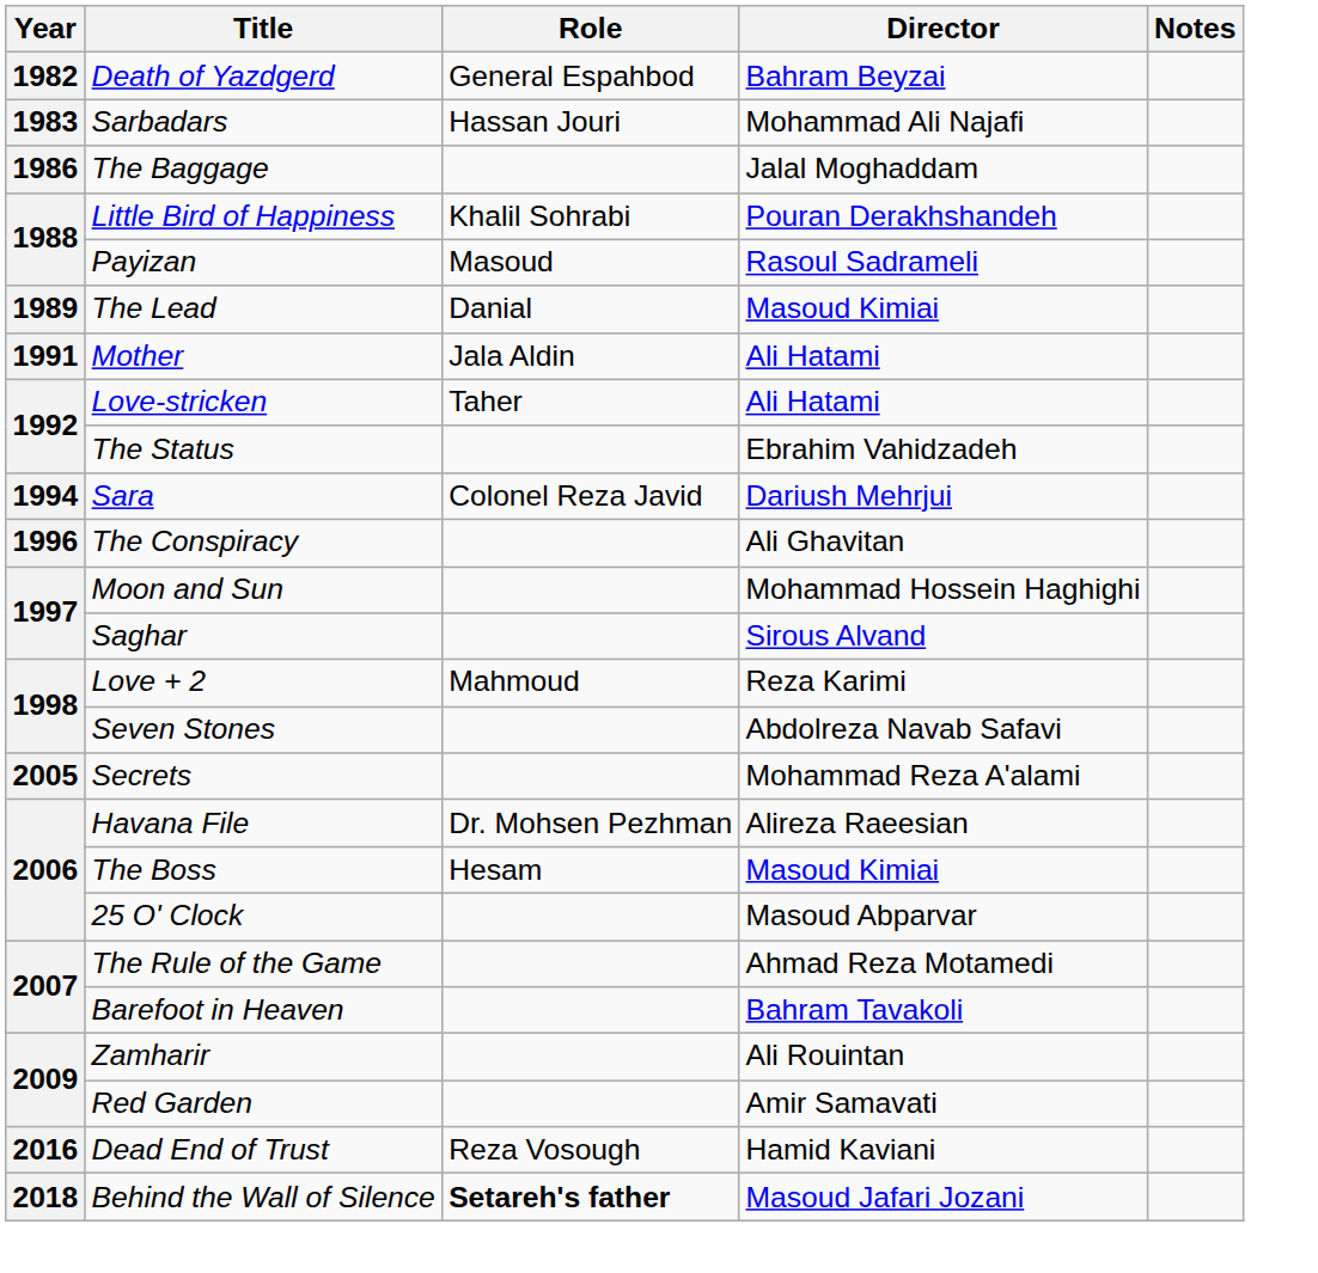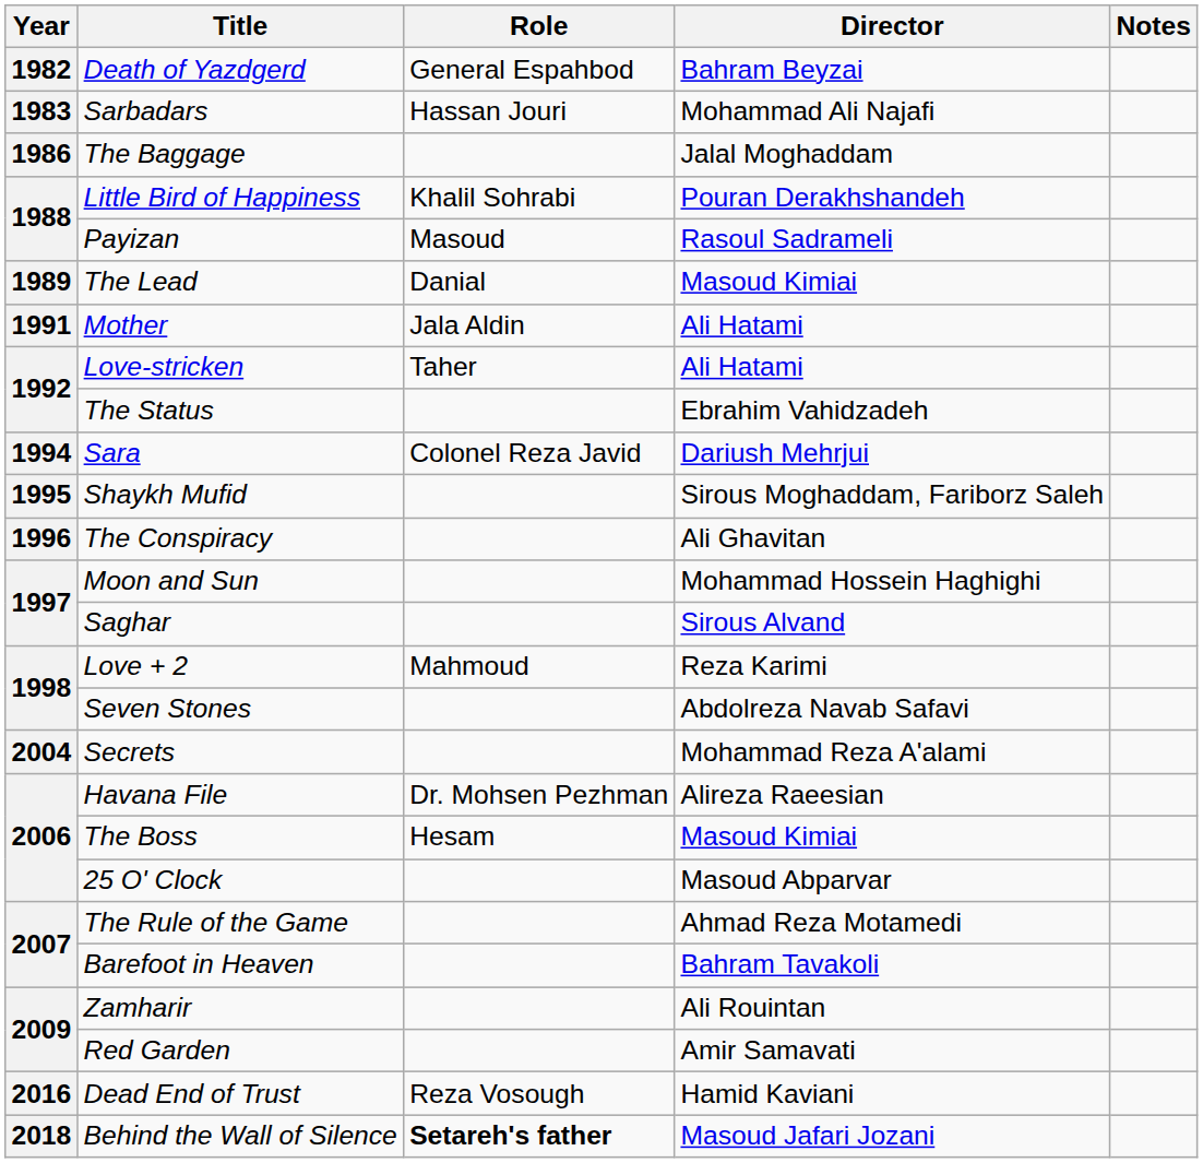+ row: 1995 | Shaykh Mufid | Sirous Moghaddam, Fariborz Saleh
Secrets | Year: 2005 -> 2004
